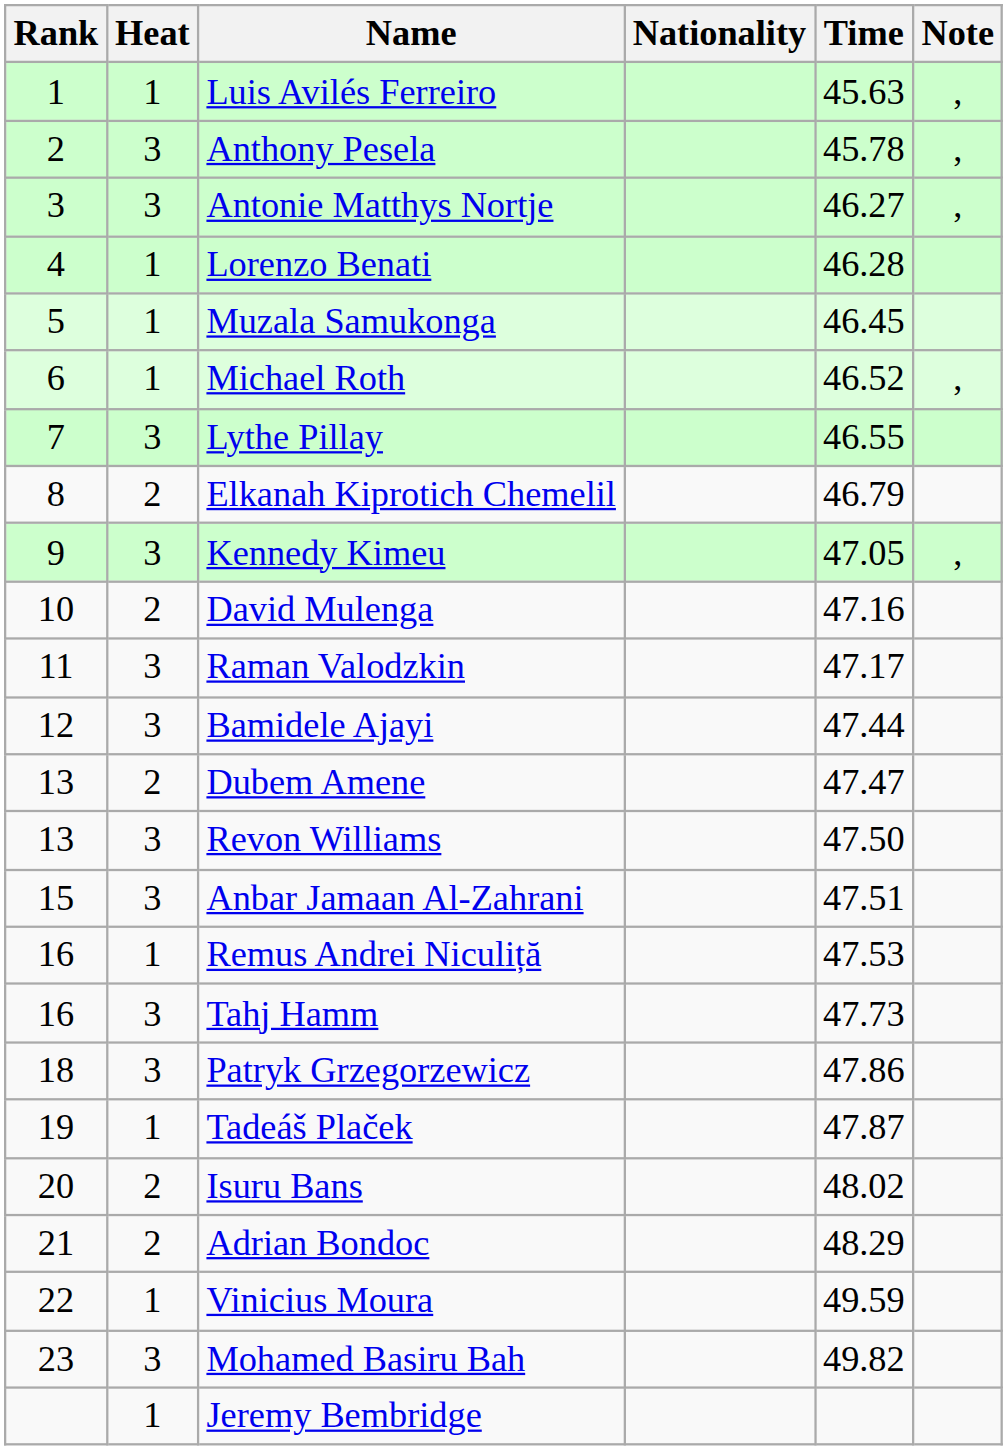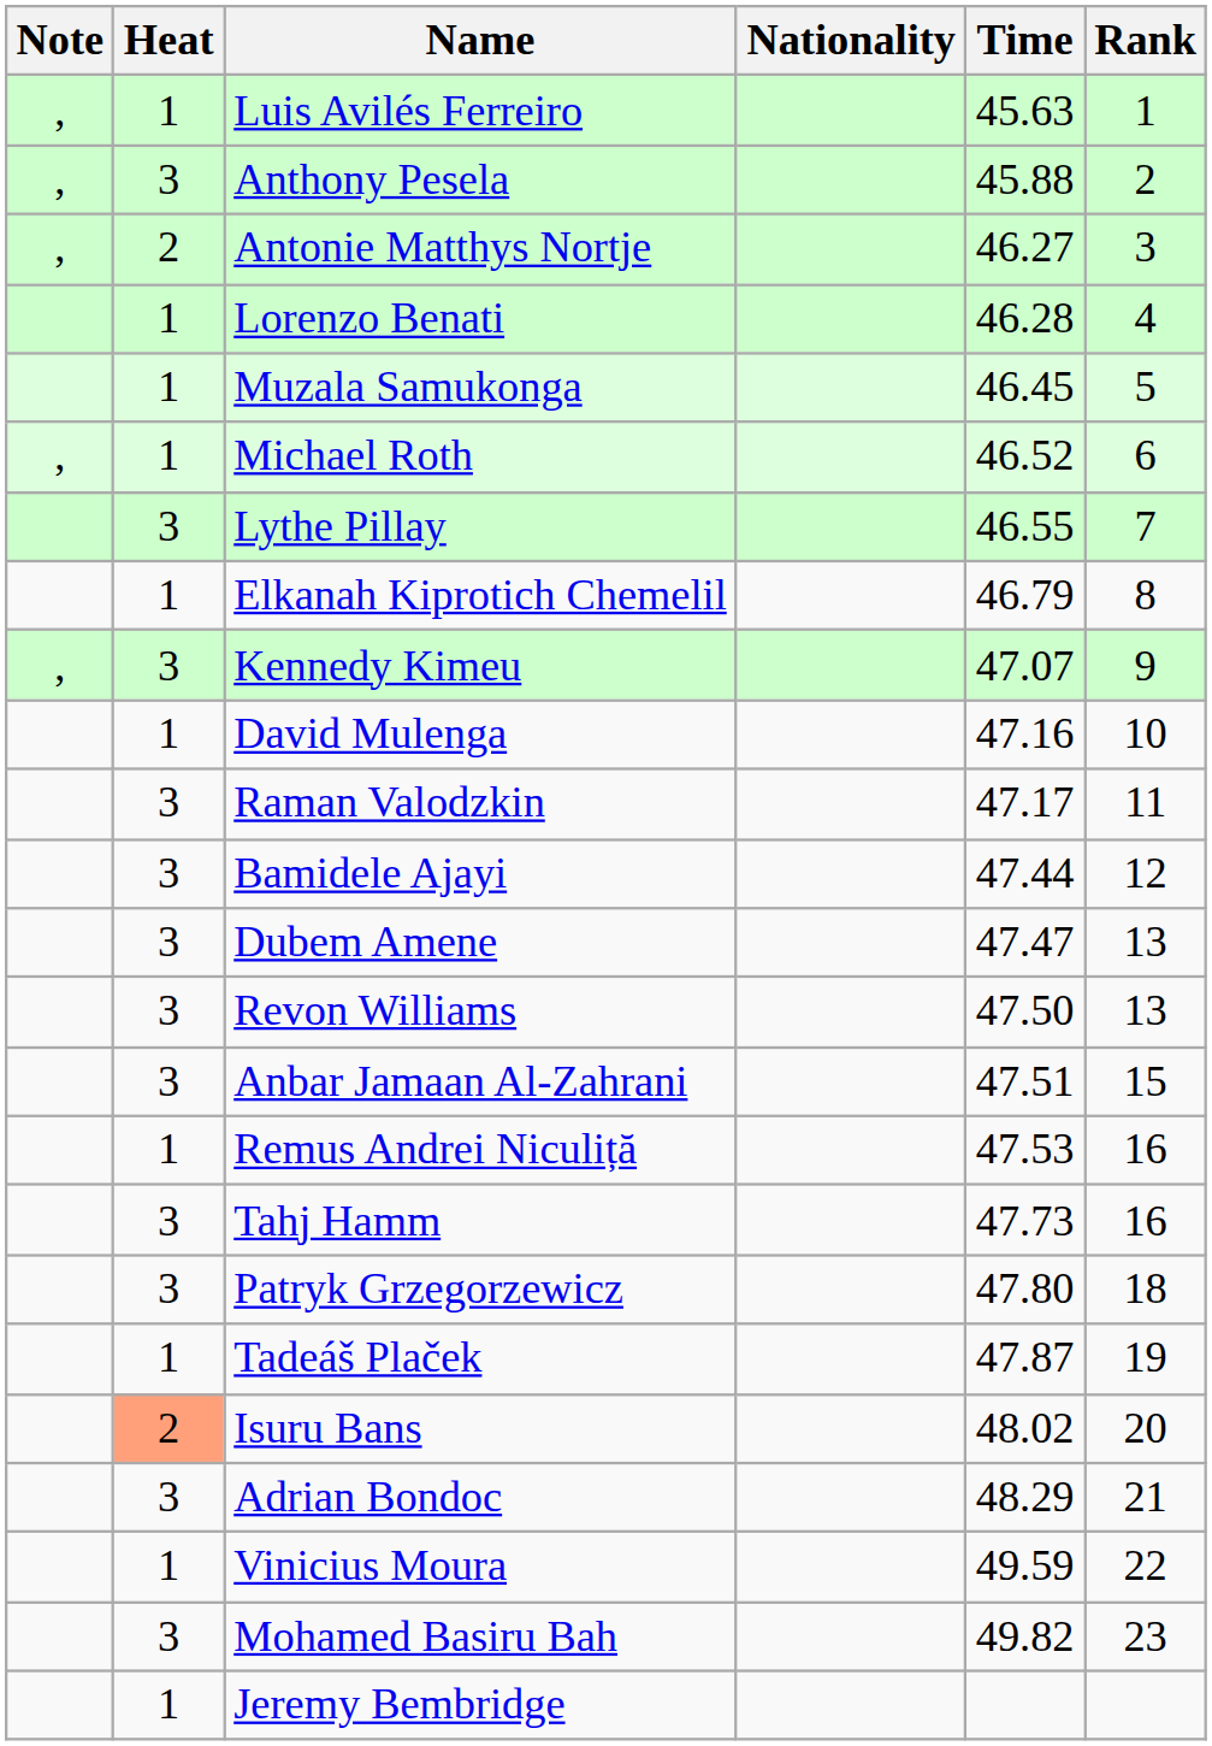columns swapped: Rank <-> Note
Anthony Pesela | Time: 45.78 -> 45.88
Antonie Matthys Nortje | Heat: 3 -> 2
Elkanah Kiprotich Chemelil | Heat: 2 -> 1
Kennedy Kimeu | Time: 47.05 -> 47.07
David Mulenga | Heat: 2 -> 1
Dubem Amene | Heat: 2 -> 3
Patryk Grzegorzewicz | Time: 47.86 -> 47.80
Isuru Bans | Heat: no background -> lightsalmon background
Adrian Bondoc | Heat: 2 -> 3
